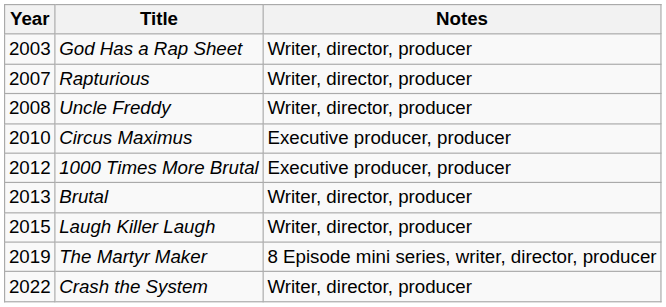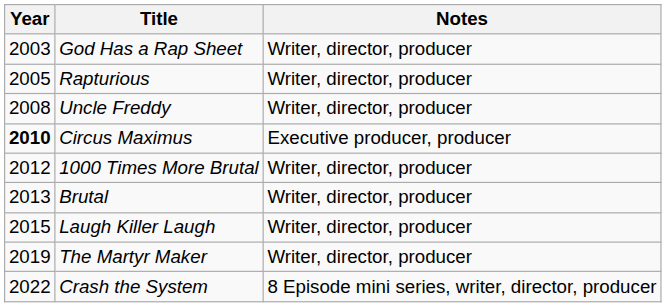Rapturious | Year: 2007 -> 2005
Circus Maximus | Year: normal -> bold
1000 Times More Brutal | Notes: Executive producer, producer -> Writer, director, producer
The Martyr Maker | Notes: 8 Episode mini series, writer, director, producer -> Writer, director, producer
Crash the System | Notes: Writer, director, producer -> 8 Episode mini series, writer, director, producer
